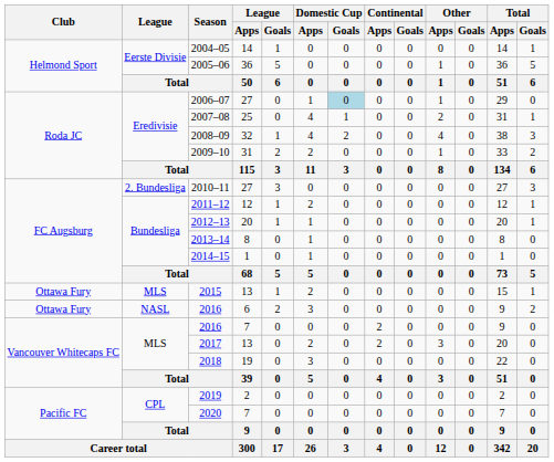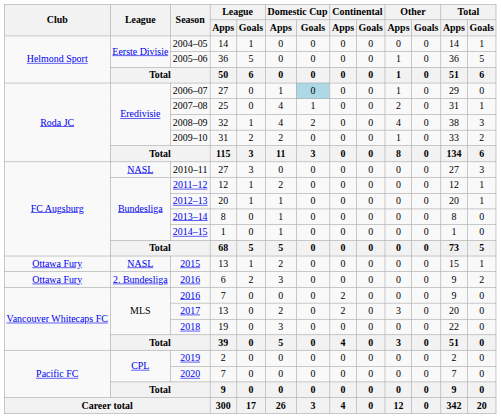2010–11 | League: 2. Bundesliga -> NASL
2015 | League: MLS -> NASL
2016 / 6 | League: NASL -> 2. Bundesliga
